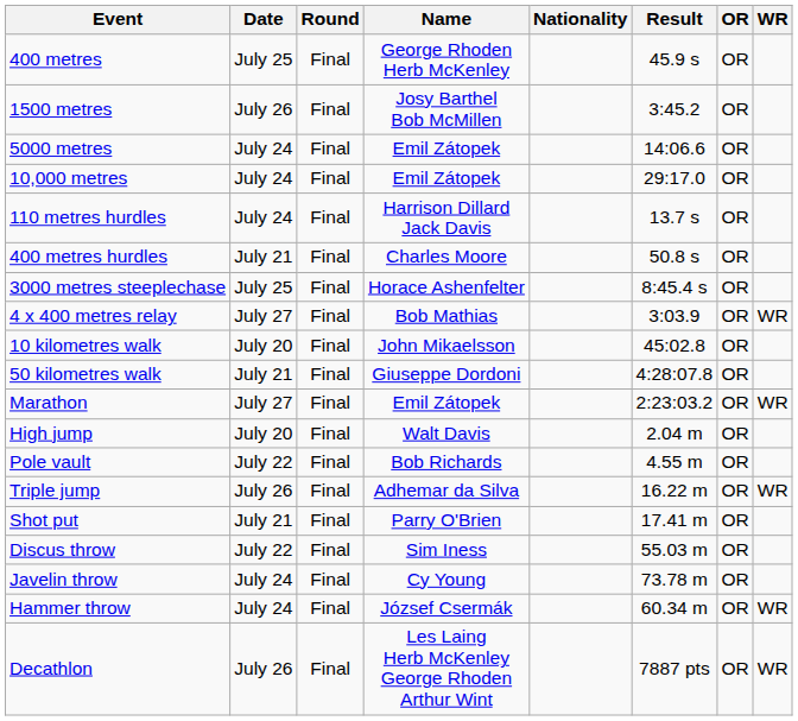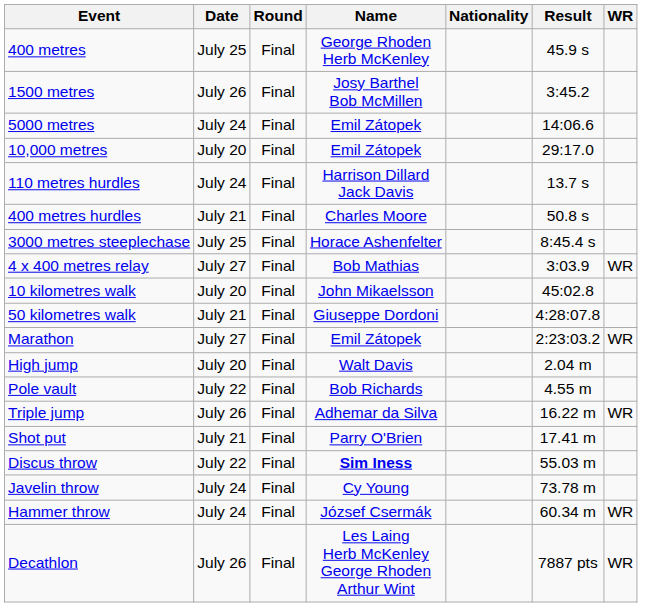- column: OR | OR | OR | OR | OR | OR | OR | OR | OR | OR | OR | OR | OR | OR | OR | OR | OR | OR | OR | OR
10,000 metres | Date: July 24 -> July 20
Discus throw | Name: normal -> bold
